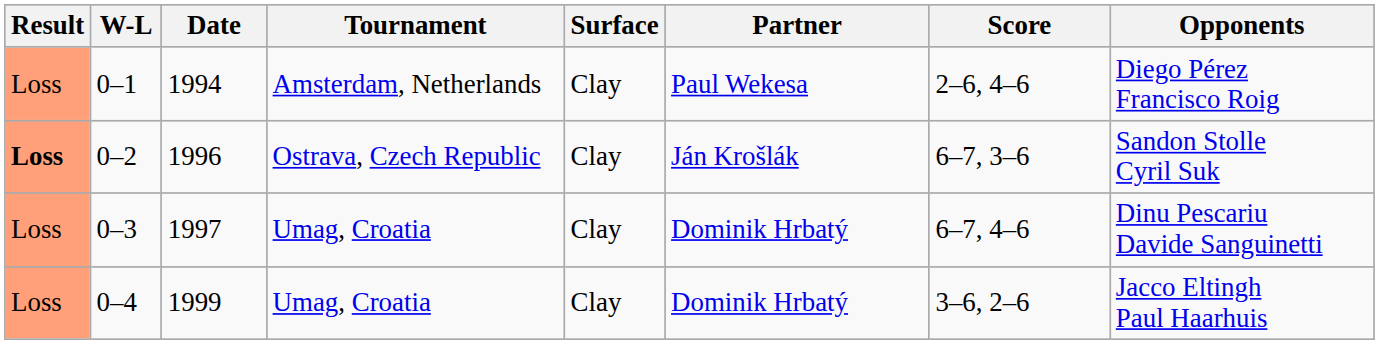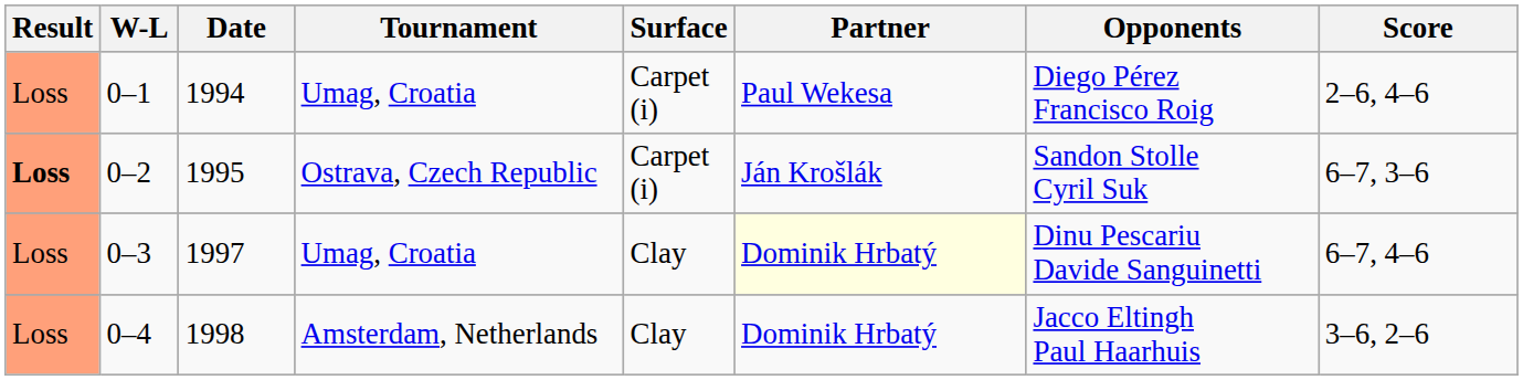columns swapped: Opponents <-> Score
0–1 | Tournament: Amsterdam, Netherlands -> Umag, Croatia
0–1 | Surface: Clay -> Carpet (i)
0–2 | Date: 1996 -> 1995
0–2 | Surface: Clay -> Carpet (i)
0–3 | Partner: no background -> lightyellow background
0–4 | Date: 1999 -> 1998
0–4 | Tournament: Umag, Croatia -> Amsterdam, Netherlands
